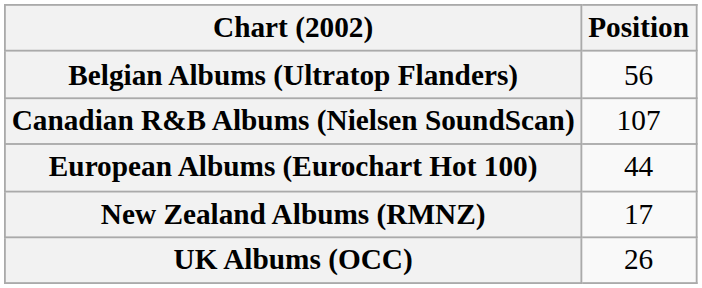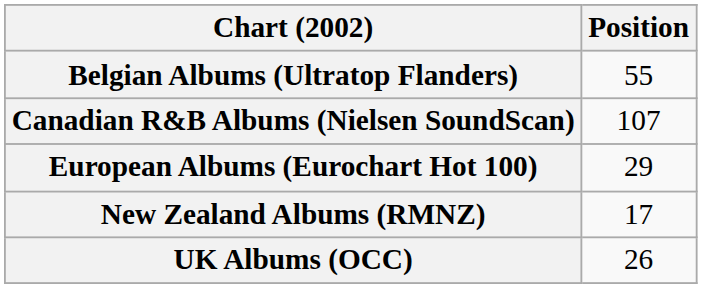Belgian Albums (Ultratop Flanders) | Position: 56 -> 55
European Albums (Eurochart Hot 100) | Position: 44 -> 29
